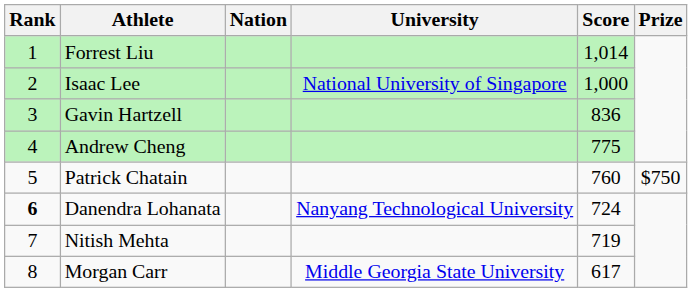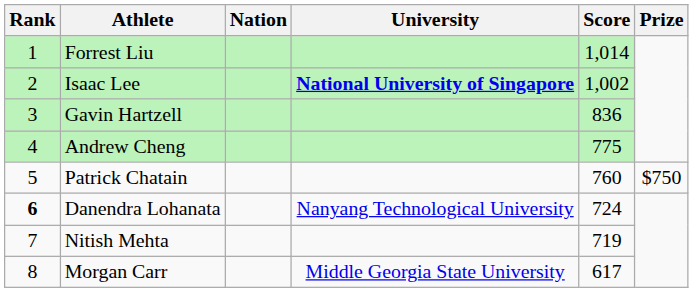Isaac Lee | University: normal -> bold
Isaac Lee | Score: 1,000 -> 1,002
